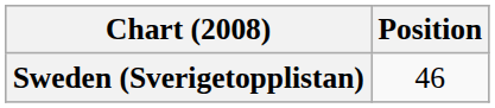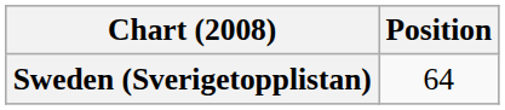Sweden (Sverigetopplistan) | Position: 46 -> 64
